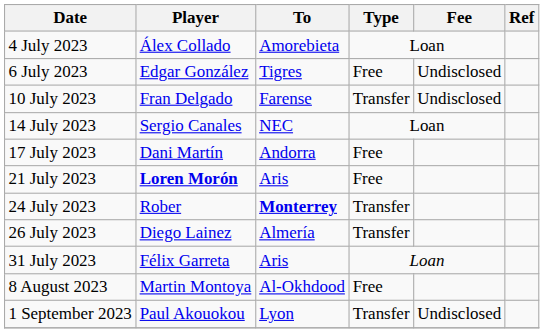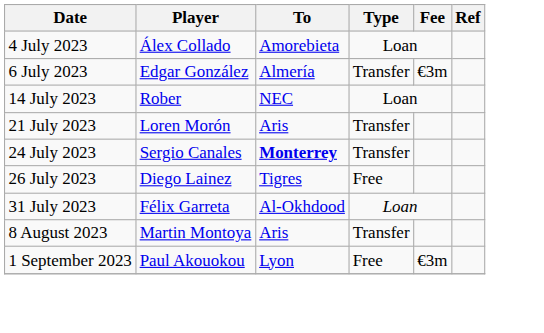6 July 2023 | To: Tigres -> Almería
6 July 2023 | Type: Free -> Transfer
6 July 2023 | Fee: Undisclosed -> €3m
- row: 10 July 2023 | Fran Delgado | Farense | Transfer | Undisclosed
14 July 2023 | Player: Sergio Canales -> Rober
- row: 17 July 2023 | Dani Martín | Andorra | Free
21 July 2023 | Player: bold -> normal
21 July 2023 | Type: Free -> Transfer
24 July 2023 | Player: Rober -> Sergio Canales
26 July 2023 | To: Almería -> Tigres
26 July 2023 | Type: Transfer -> Free
31 July 2023 | To: Aris -> Al-Okhdood
8 August 2023 | To: Al-Okhdood -> Aris
8 August 2023 | Type: Free -> Transfer
1 September 2023 | Type: Transfer -> Free
1 September 2023 | Fee: Undisclosed -> €3m
